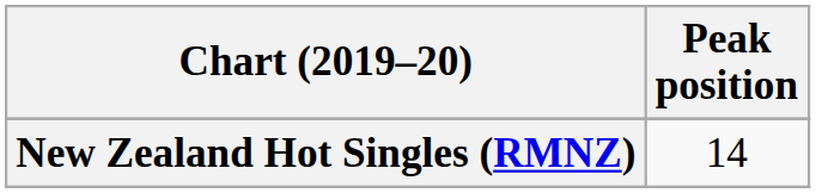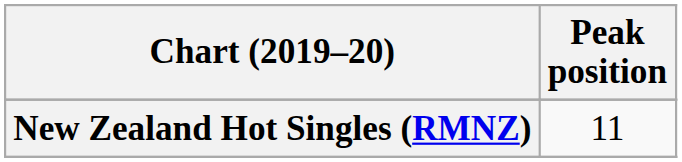New Zealand Hot Singles (RMNZ) | Peak position: 14 -> 11
